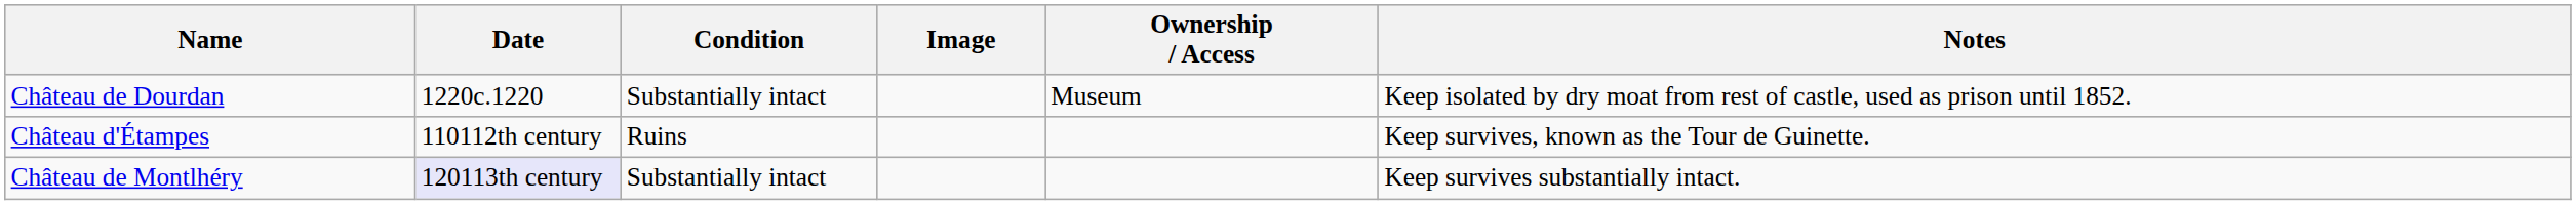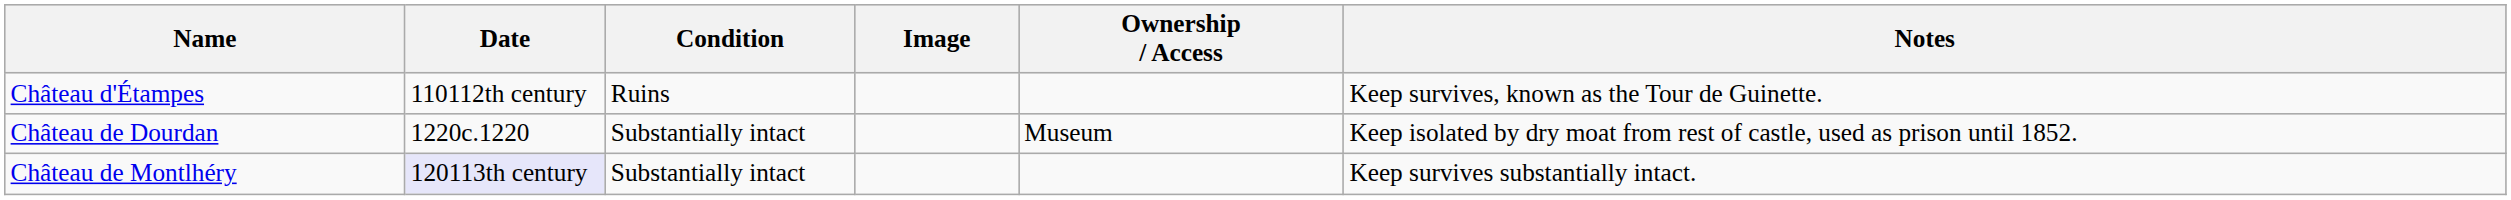rows swapped: Château de Dourdan <-> Château d'Étampes
